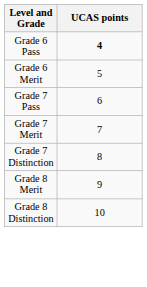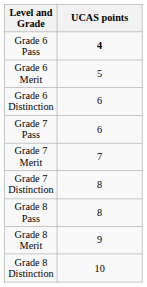+ row: Grade 6 Distinction | 6
+ row: Grade 8 Pass | 8
